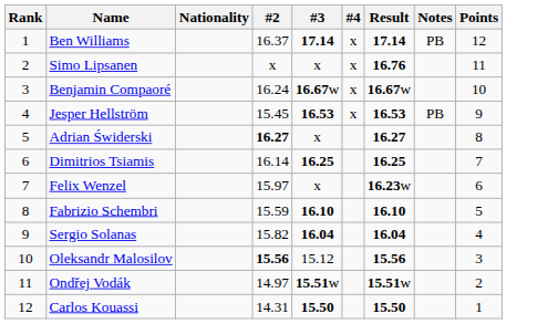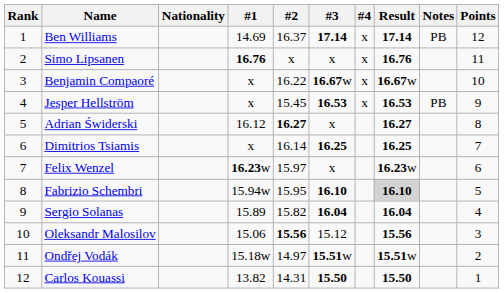+ column: #1 | 14.69 | 16.76 | x | x | 16.12 | x | 16.23w | 15.94w | 15.89 | 15.06 | 15.18w | 13.82
Benjamin Compaoré | #2: 16.24 -> 16.22
Fabrizio Schembri | #2: 15.59 -> 15.95
Fabrizio Schembri | Result: no background -> lightgrey background
